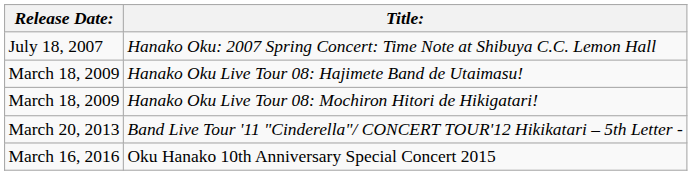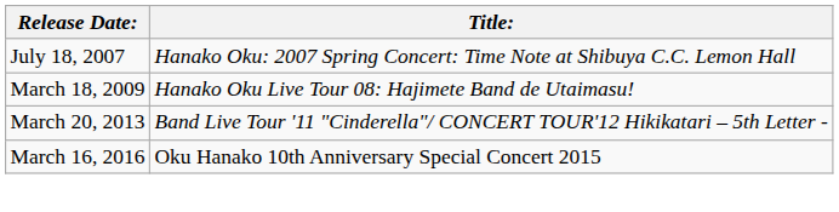- row: March 18, 2009 | Hanako Oku Live Tour 08: Mochiron Hitori de Hikigatari!
